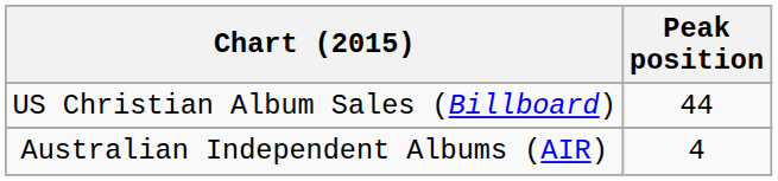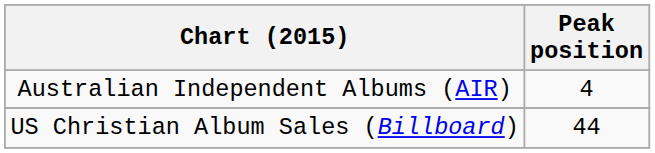rows swapped: Australian Independent Albums (AIR) <-> US Christian Album Sales (Billboard)
